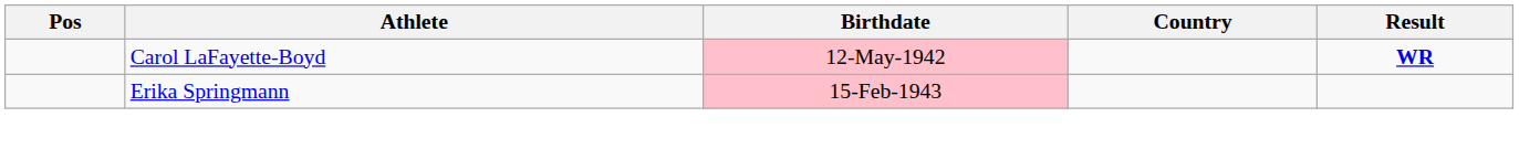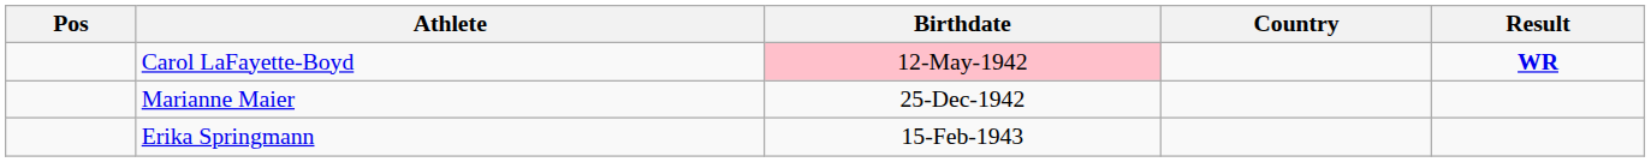+ row: Marianne Maier | 25-Dec-1942
Erika Springmann | Birthdate: pink background -> no background
